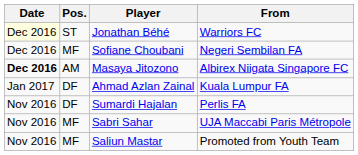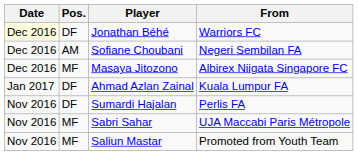Jonathan Béhé | Pos.: ST -> DF
Sofiane Choubani | Pos.: MF -> AM
Masaya Jitozono | Date: bold -> normal
Masaya Jitozono | Pos.: AM -> MF
